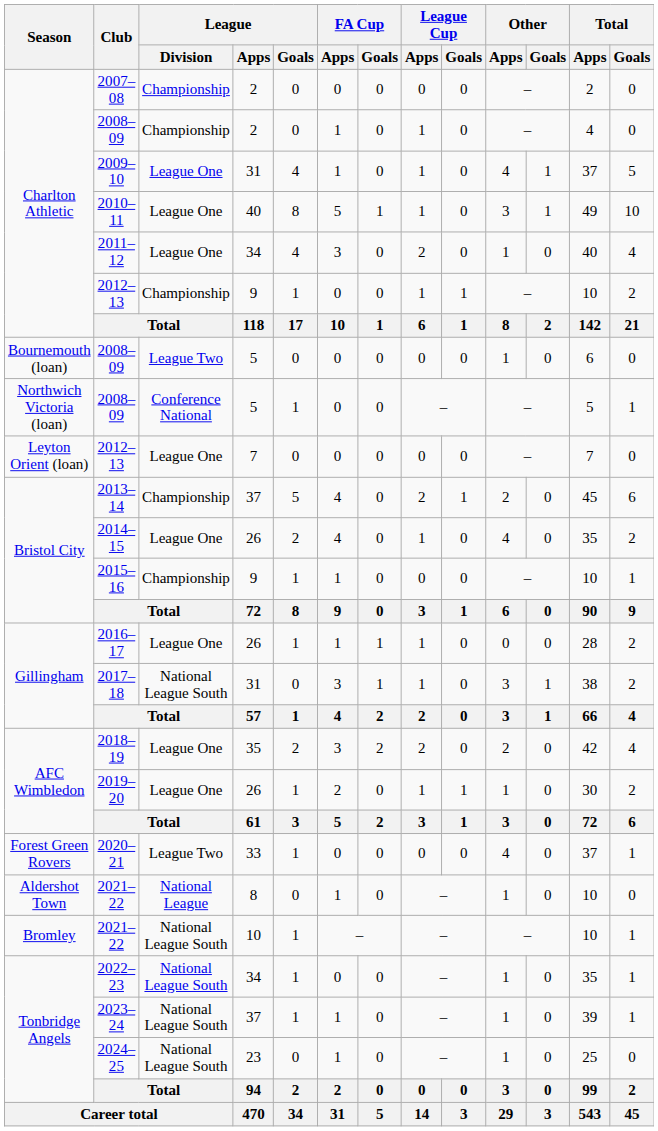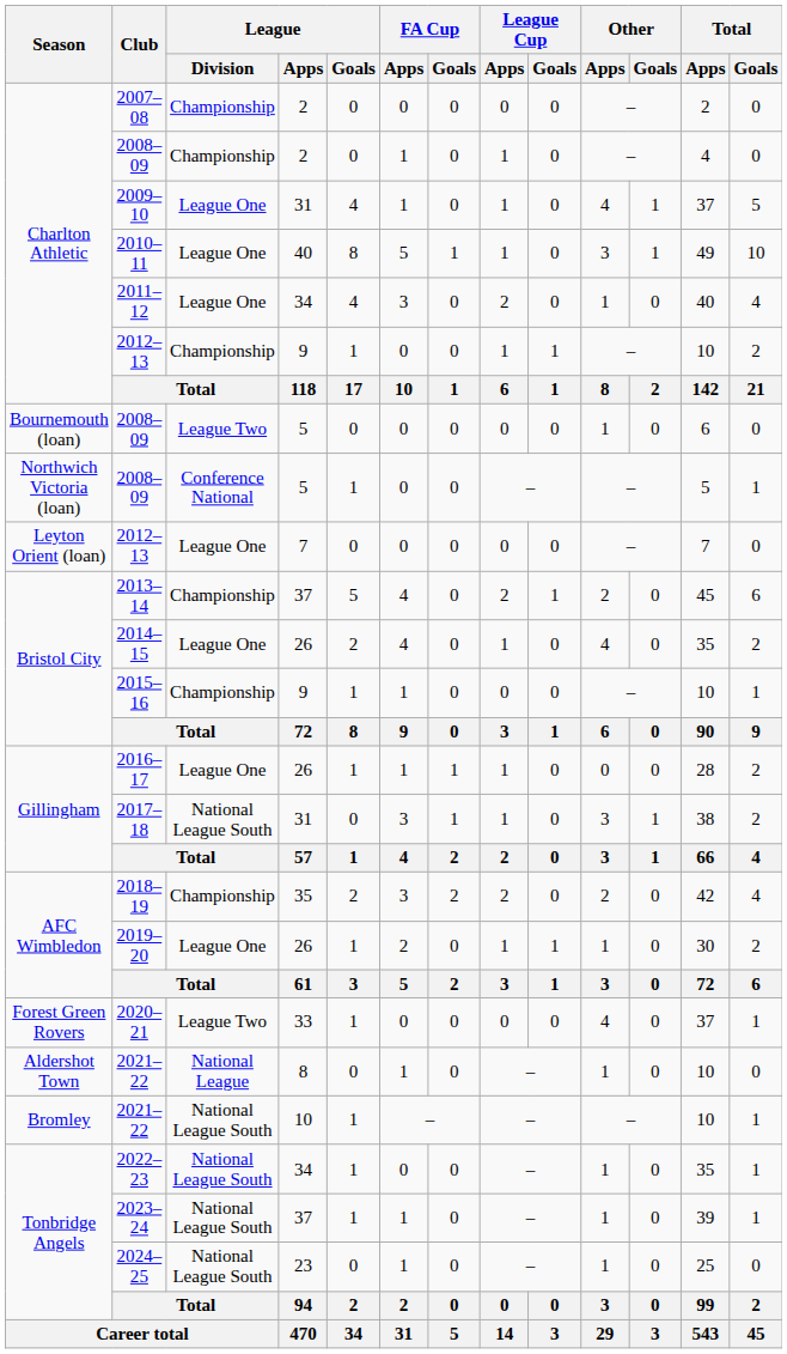2018–19 | League / Division: League One -> Championship
